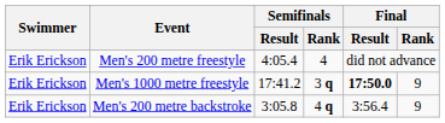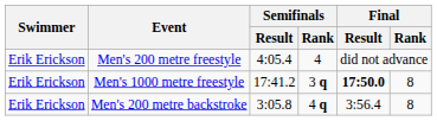Men's 1000 metre freestyle | Final / Rank: 9 -> 8
Men's 200 metre backstroke | Final / Rank: 9 -> 8
